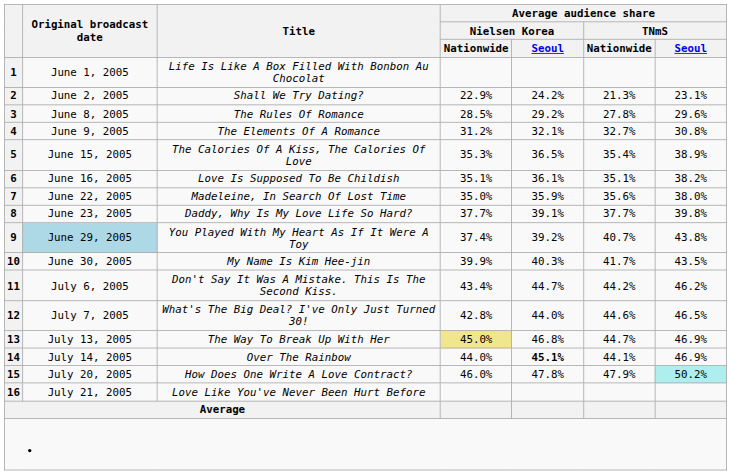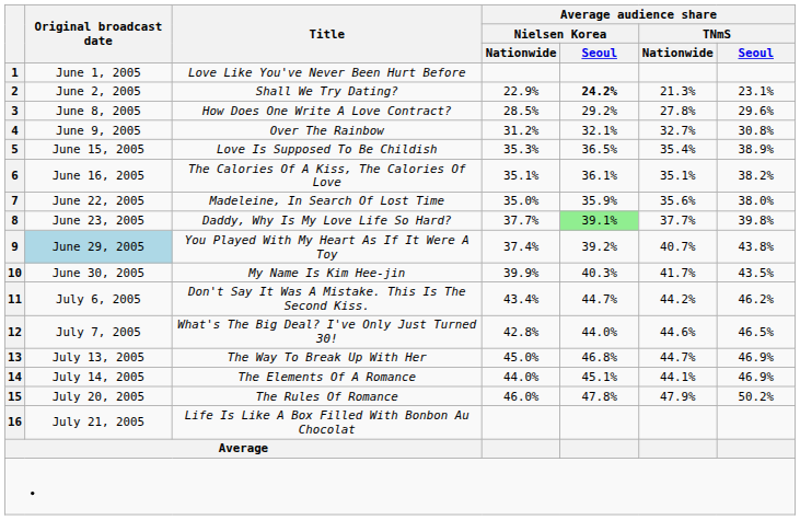1 | Title: Life Is Like A Box Filled With Bonbon Au Chocolat -> Love Like You've Never Been Hurt Before
2 | Average audience share / Nielsen Korea / Seoul: normal -> bold
3 | Title: The Rules Of Romance -> How Does One Write A Love Contract?
4 | Title: The Elements Of A Romance -> Over The Rainbow
5 | Title: The Calories Of A Kiss, The Calories Of Love -> Love Is Supposed To Be Childish
6 | Title: Love Is Supposed To Be Childish -> The Calories Of A Kiss, The Calories Of Love
8 | Average audience share / Nielsen Korea / Seoul: no background -> lightgreen background
13 | Average audience share / Nielsen Korea / Nationwide: khaki background -> no background
14 | Title: Over The Rainbow -> The Elements Of A Romance
14 | Average audience share / Nielsen Korea / Seoul: bold -> normal
15 | Title: How Does One Write A Love Contract? -> The Rules Of Romance
15 | Average audience share / TNmS / Seoul: paleturquoise background -> no background
16 | Title: Love Like You've Never Been Hurt Before -> Life Is Like A Box Filled With Bonbon Au Chocolat
